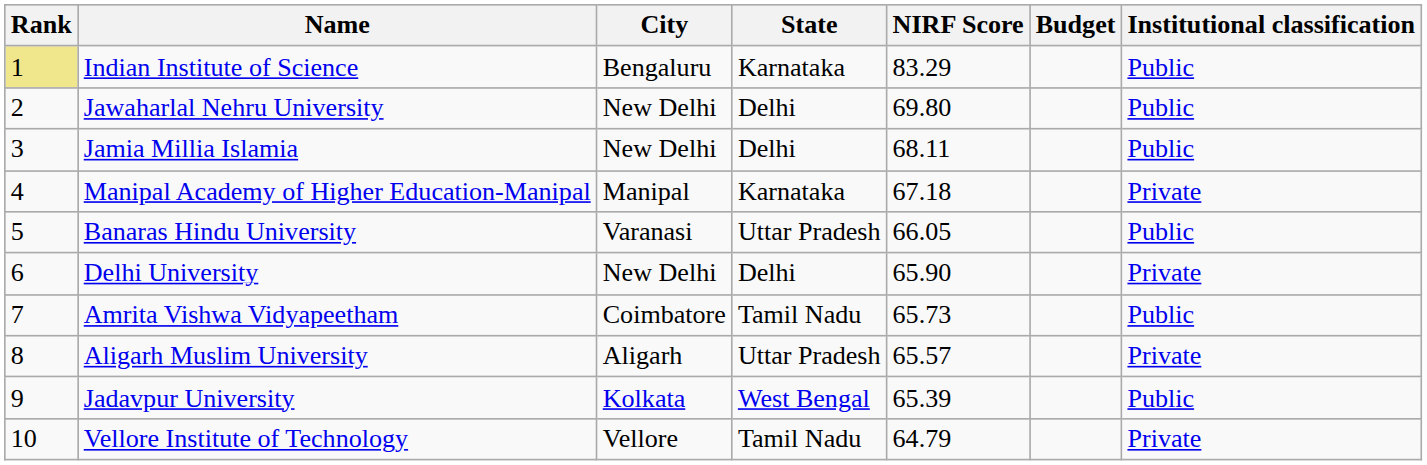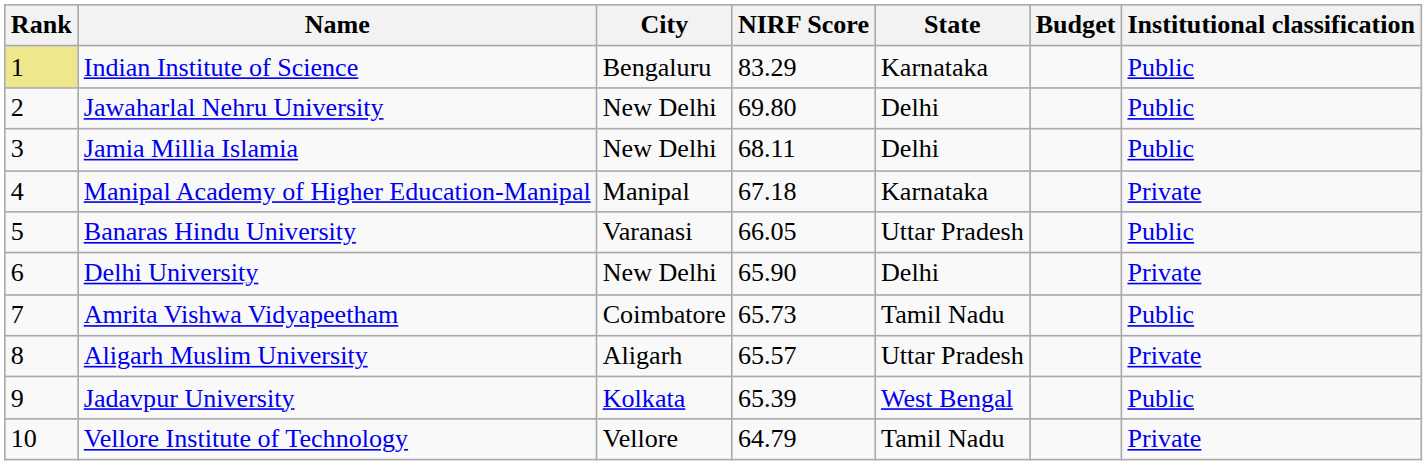columns swapped: State <-> NIRF Score
